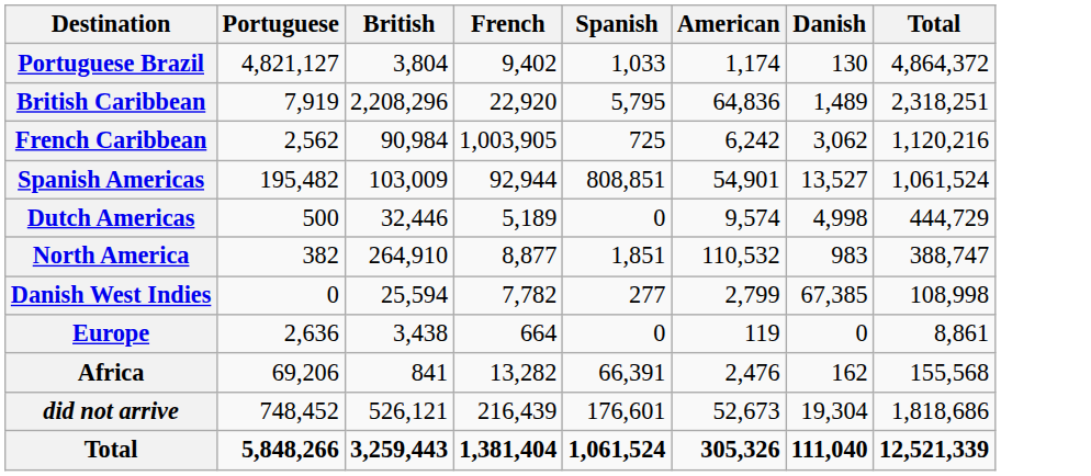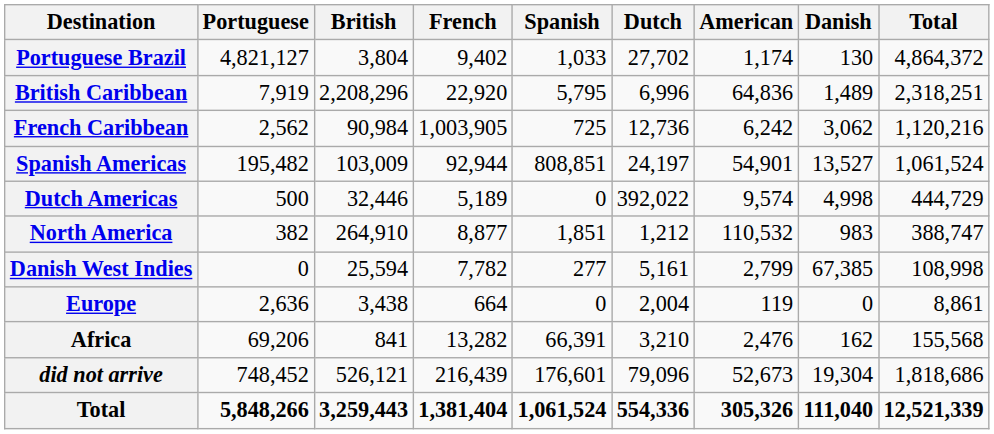+ column: Dutch | 27,702 | 6,996 | 12,736 | 24,197 | 392,022 | 1,212 | 5,161 | 2,004 | 3,210 | 79,096 | 554,336
